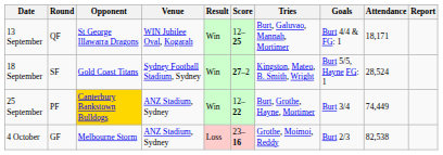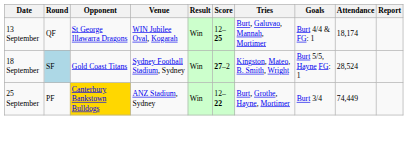13 September | Attendance: 18,171 -> 18,174
18 September | Round: no background -> lightblue background
- row: 4 October | GF | Melbourne Storm | ANZ Stadium, Sydney | Loss | 23–16 | Grothe, Moimoi, Reddy | Burt 2/3 | 82,538
